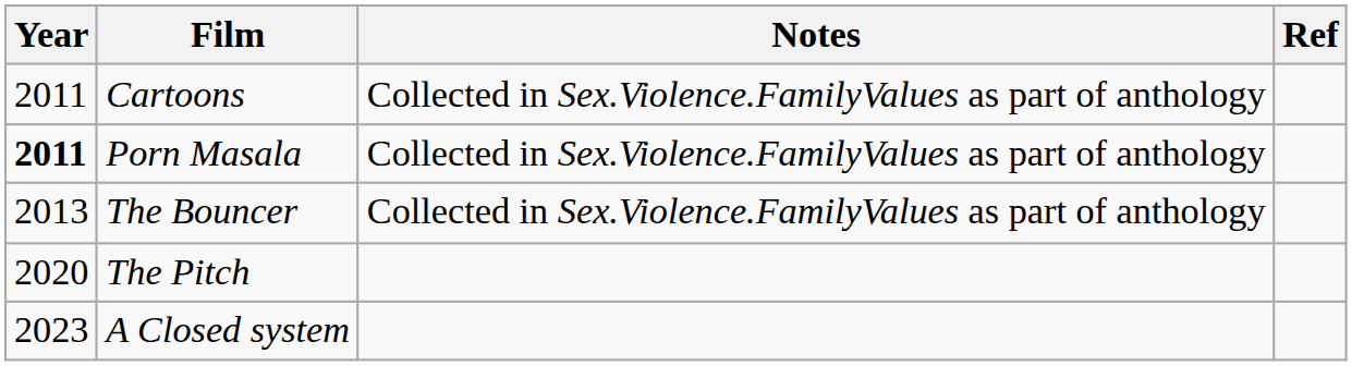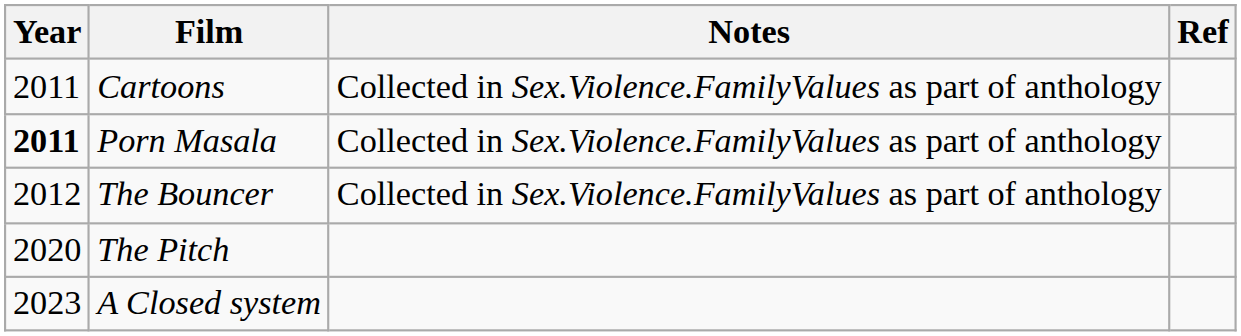The Bouncer | Year: 2013 -> 2012
